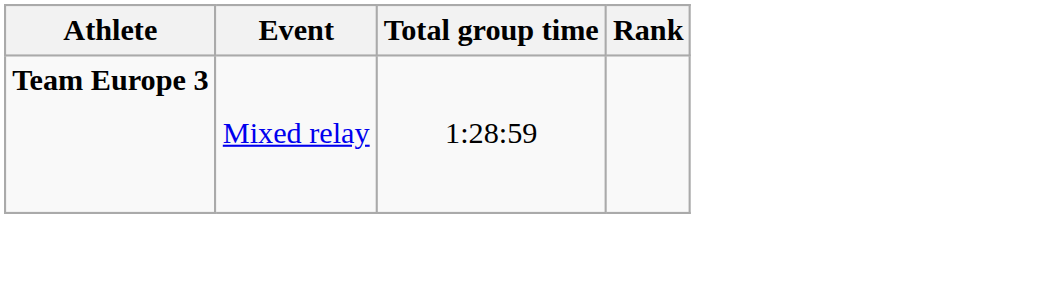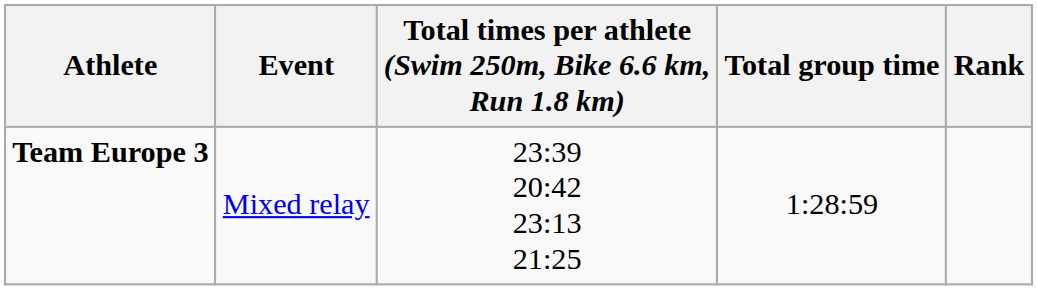+ column: Total times per athlete (Swim 250m, Bike 6.6 km, Run 1.8 km) | 23:39 20:42 23:13 21:25
